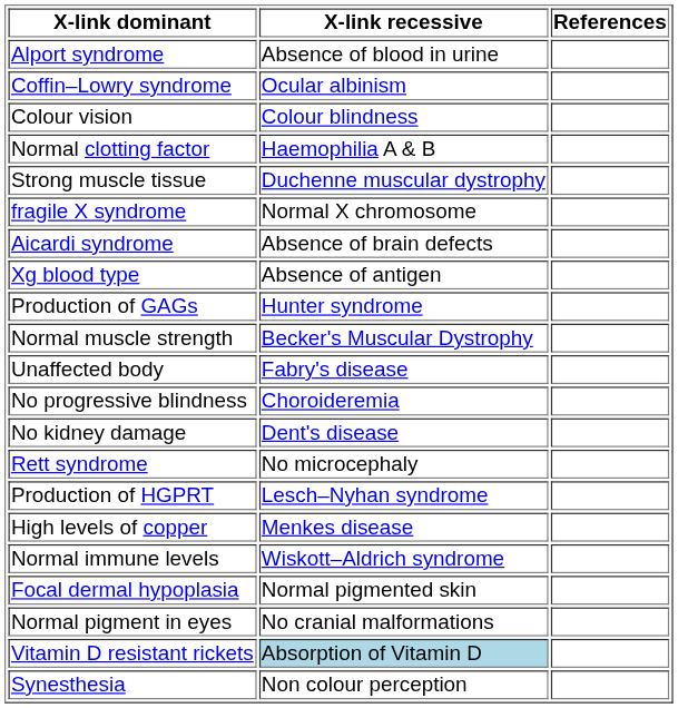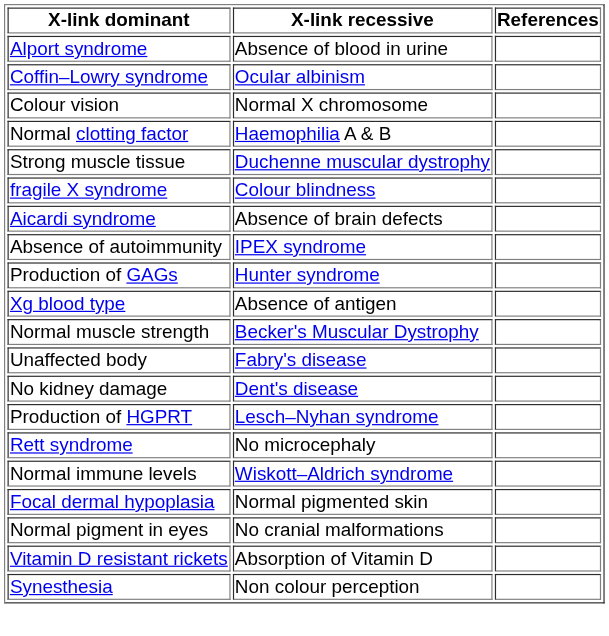Colour vision | X-link recessive: Colour blindness -> Normal X chromosome
fragile X syndrome | X-link recessive: Normal X chromosome -> Colour blindness
+ row: Absence of autoimmunity | IPEX syndrome
rows swapped: Xg blood type <-> Production of GAGs
- row: No progressive blindness | Choroideremia
rows swapped: Rett syndrome <-> Production of HGPRT
- row: High levels of copper | Menkes disease
Vitamin D resistant rickets | X-link recessive: lightblue background -> no background
